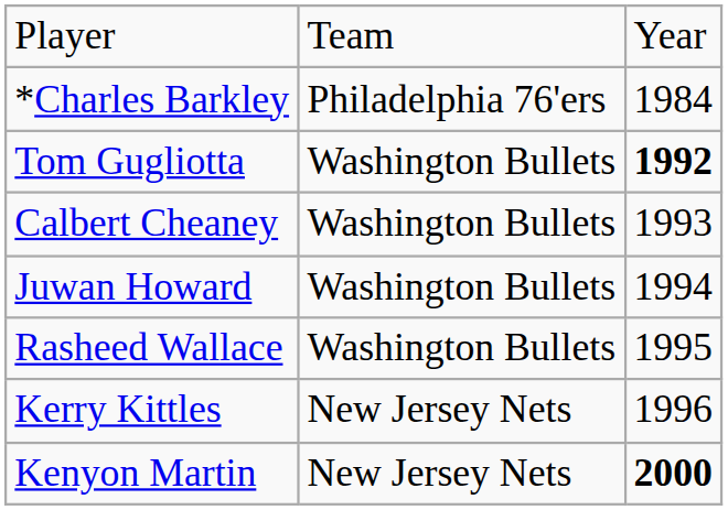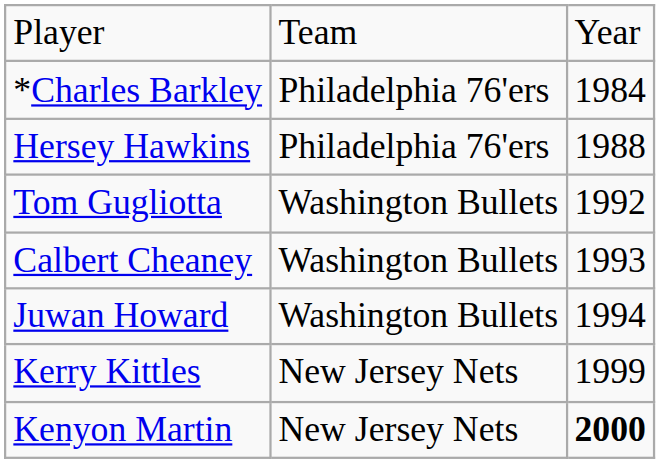+ row: Hersey Hawkins | Philadelphia 76'ers | 1988
Tom Gugliotta | column 3: bold -> normal
- row: Rasheed Wallace | Washington Bullets | 1995
Kerry Kittles | column 3: 1996 -> 1999
